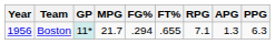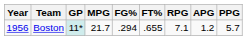Boston | APG: 1.3 -> 1.2
Boston | PPG: 6.3 -> 5.7
